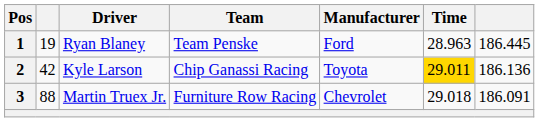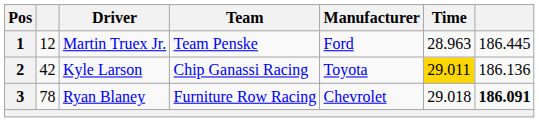1 | column 2: 19 -> 12
1 | Driver: Ryan Blaney -> Martin Truex Jr.
3 | column 2: 88 -> 78
3 | Driver: Martin Truex Jr. -> Ryan Blaney
3 | column 7: normal -> bold
